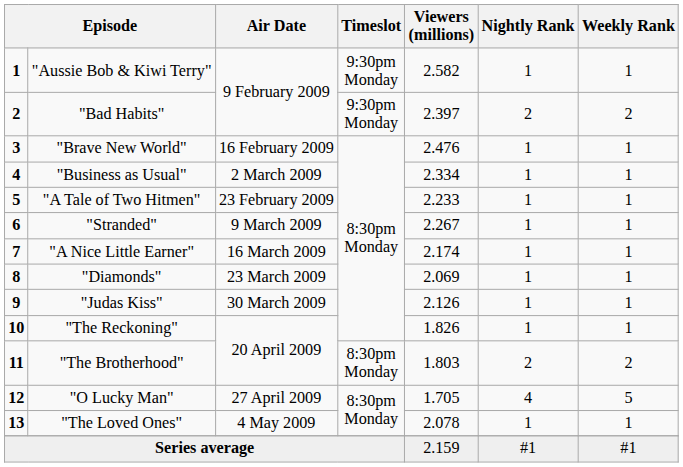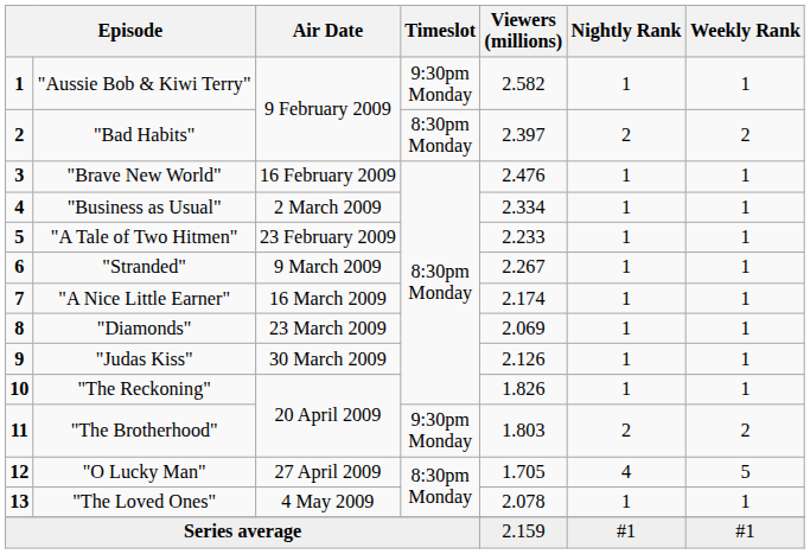"Bad Habits" | Timeslot: 9:30pm Monday -> 8:30pm Monday
"The Brotherhood" | Timeslot: 8:30pm Monday -> 9:30pm Monday
